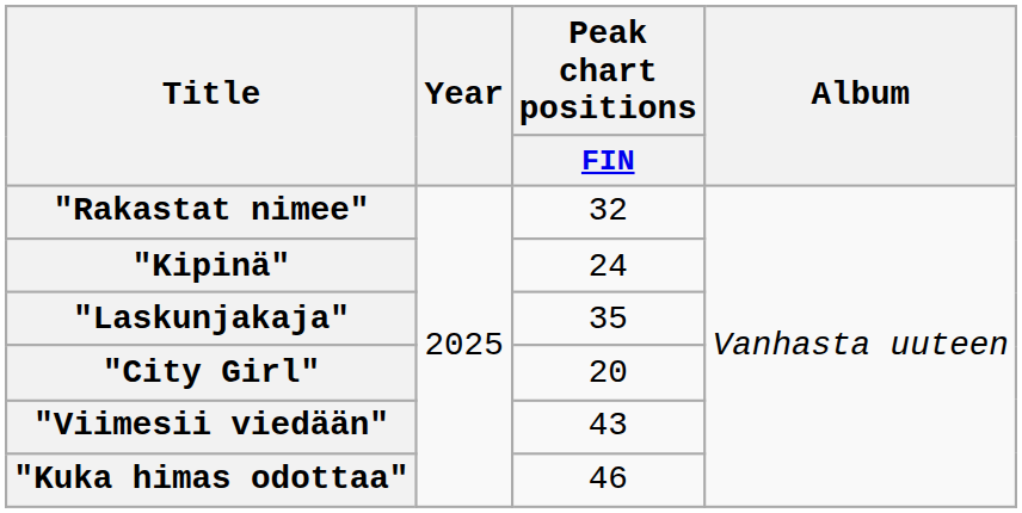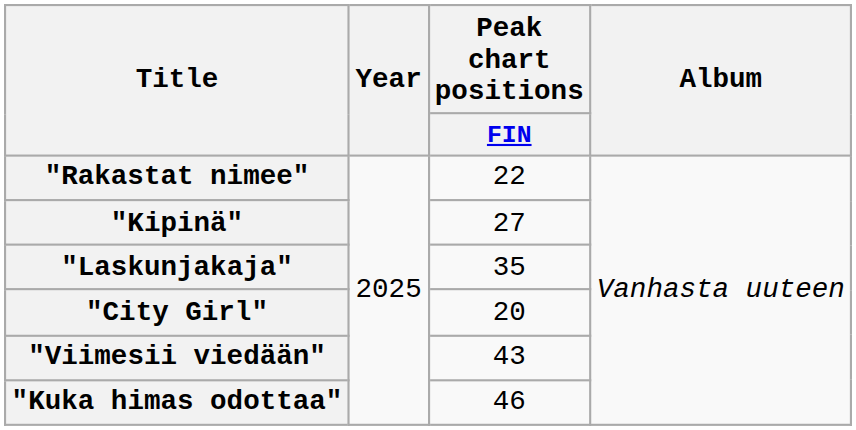"Rakastat nimee" | Peak chart positions / FIN: 32 -> 22
"Kipinä" | Peak chart positions / FIN: 24 -> 27
